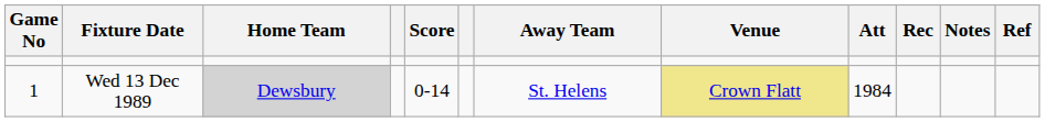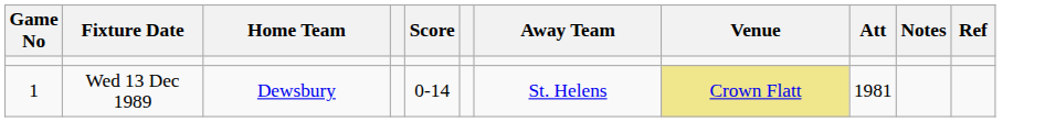- column: Rec
Wed 13 Dec 1989 | Home Team: lightgrey background -> no background
Wed 13 Dec 1989 | Att: 1984 -> 1981
